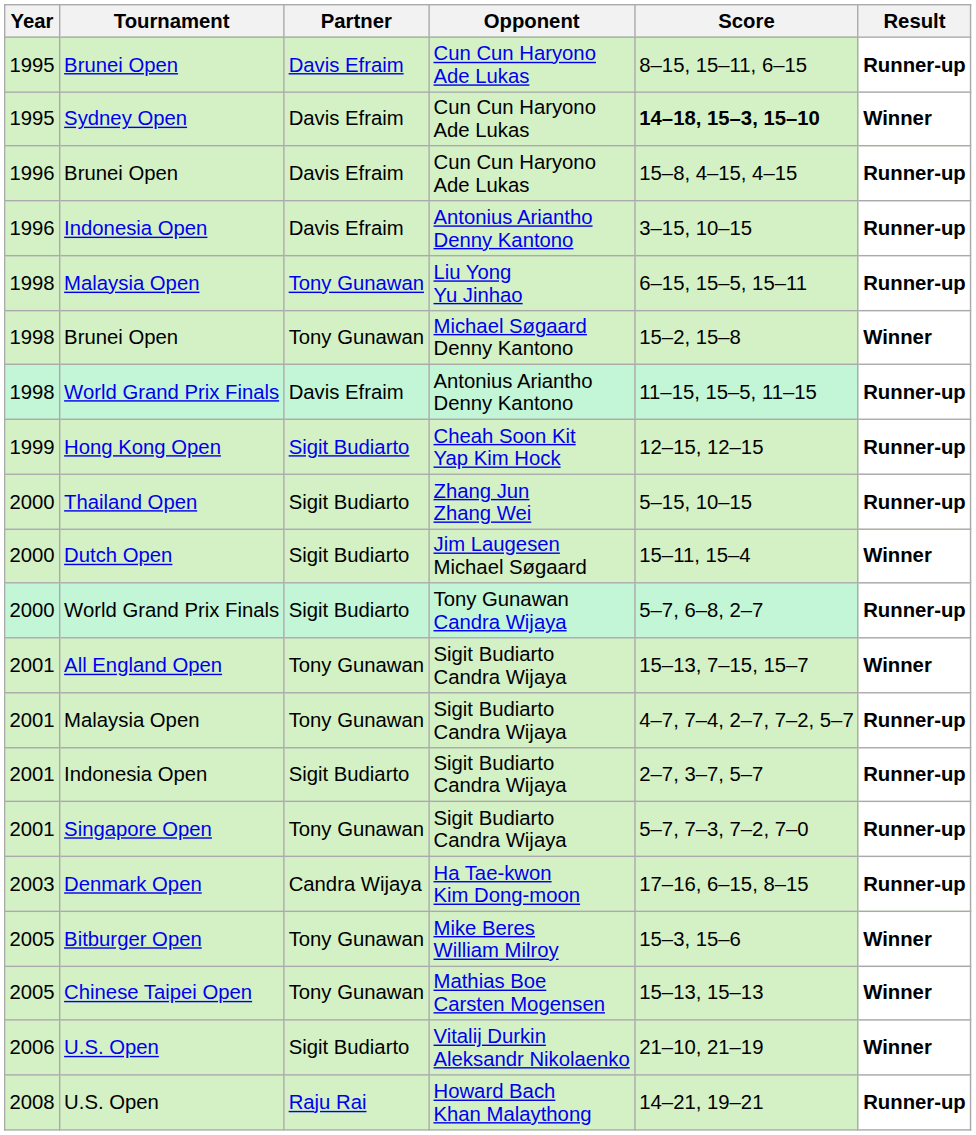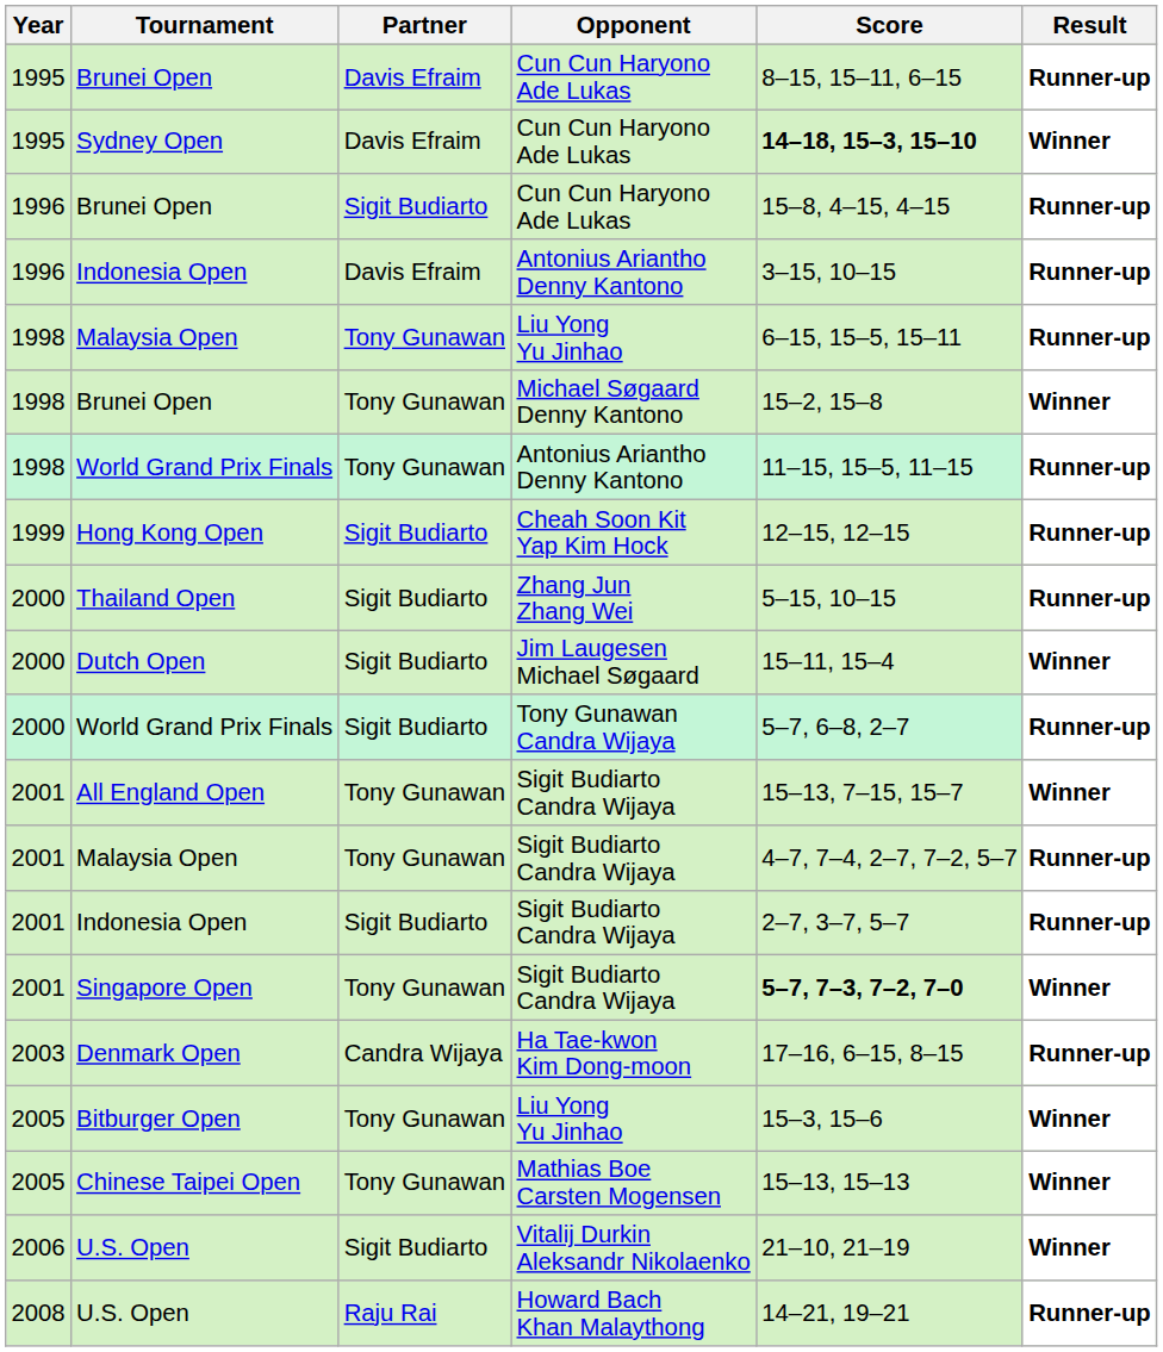1996 / Brunei Open | Partner: Davis Efraim -> Sigit Budiarto
1998 / World Grand Prix Finals | Partner: Davis Efraim -> Tony Gunawan
Singapore Open | Score: normal -> bold
Singapore Open | Result: Runner-up -> Winner
Bitburger Open | Opponent: Mike Beres William Milroy -> Liu Yong Yu Jinhao
